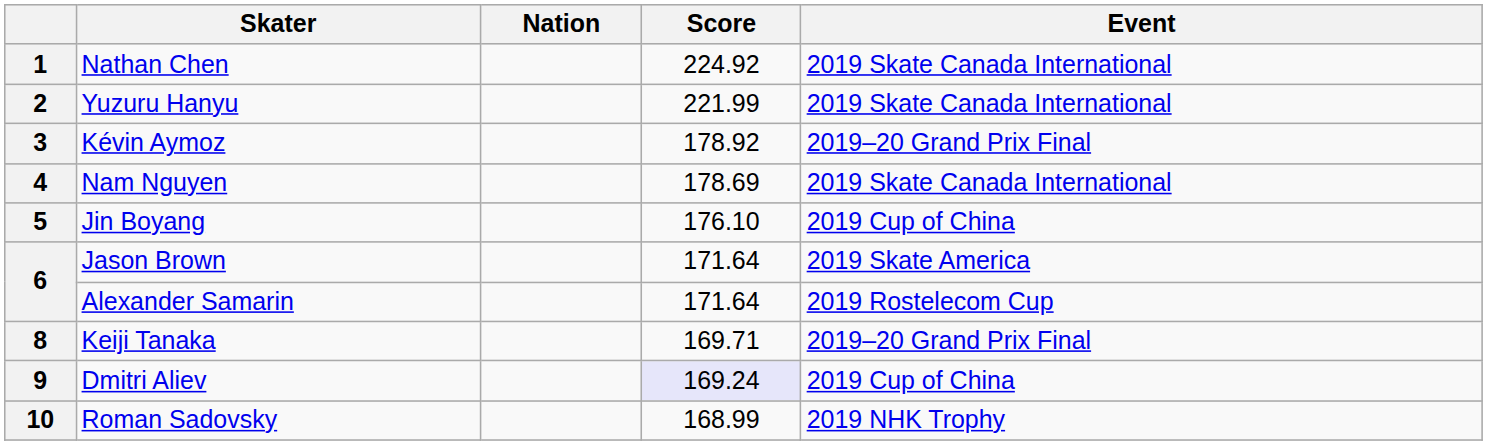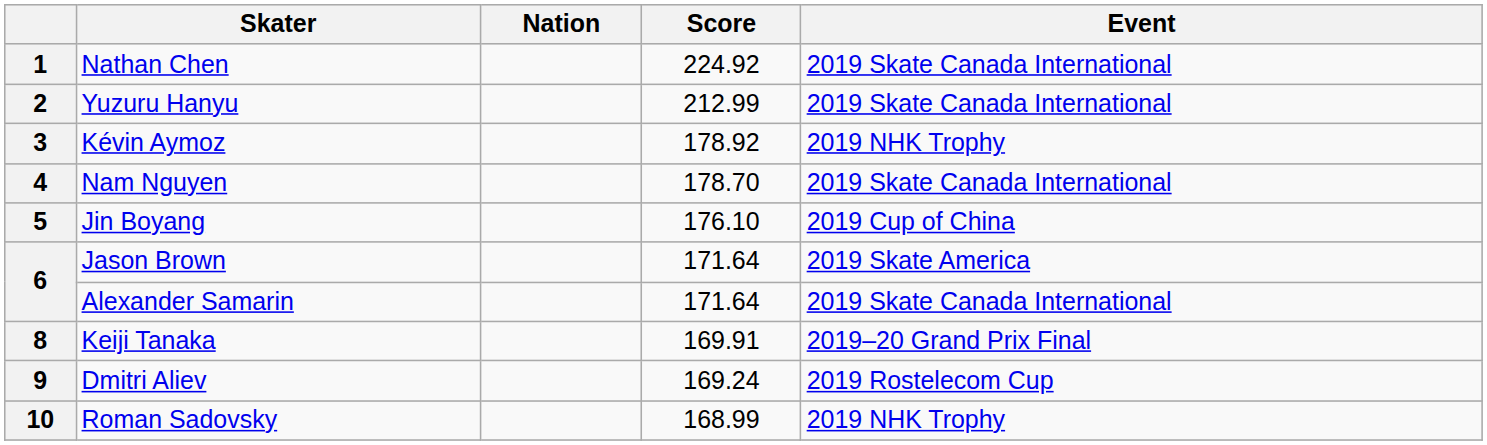2 | Score: 221.99 -> 212.99
3 | Event: 2019–20 Grand Prix Final -> 2019 NHK Trophy
4 | Score: 178.69 -> 178.70
6 / Alexander Samarin | Event: 2019 Rostelecom Cup -> 2019 Skate Canada International
8 | Score: 169.71 -> 169.91
9 | Score: lavender background -> no background
9 | Event: 2019 Cup of China -> 2019 Rostelecom Cup
